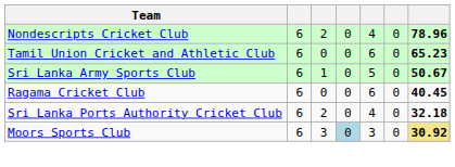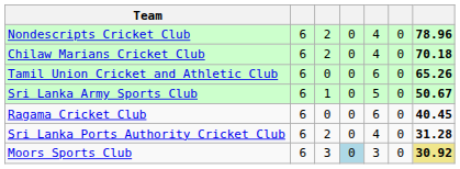+ row: Chilaw Marians Cricket Club | 6 | 2 | 0 | 4 | 0 | 70.18
Tamil Union Cricket and Athletic Club | column 7: 65.23 -> 65.26
Sri Lanka Ports Authority Cricket Club | column 7: 32.18 -> 31.28
